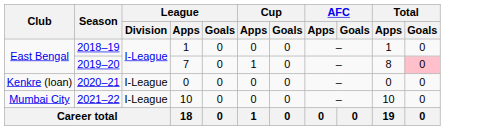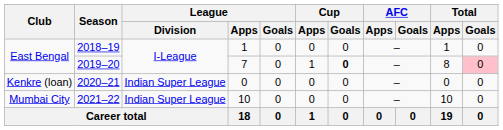2019–20 | Cup / Goals: normal -> bold
2020–21 | League / Division: I-League -> Indian Super League
2021–22 | League / Division: I-League -> Indian Super League
